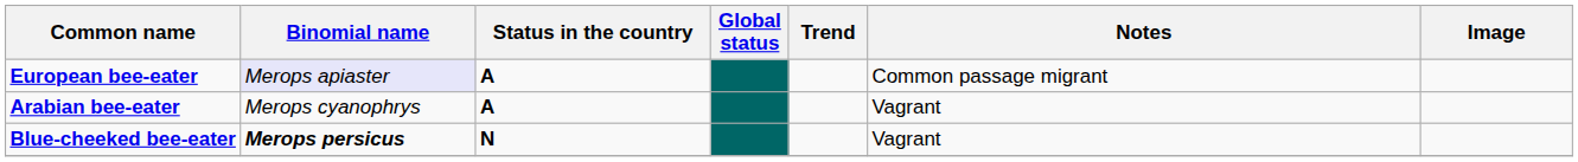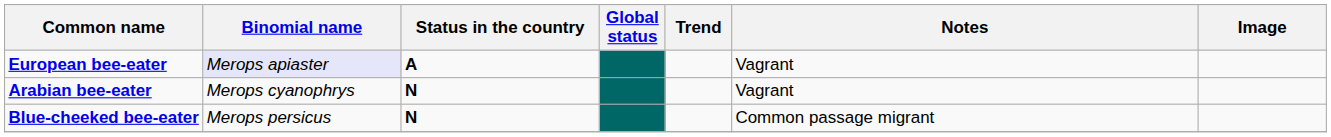European bee-eater | Notes: Common passage migrant -> Vagrant
Arabian bee-eater | Status in the country: A -> N
Blue-cheeked bee-eater | Binomial name: bold -> normal
Blue-cheeked bee-eater | Notes: Vagrant -> Common passage migrant
